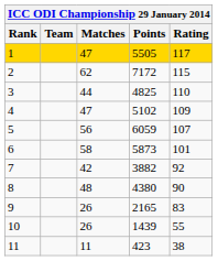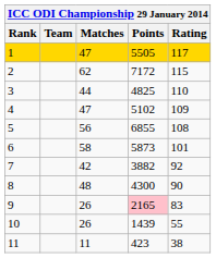5 | Points: 6059 -> 6855
5 | Rating: 107 -> 108
8 | Points: 4380 -> 4300
9 | Points: no background -> pink background
